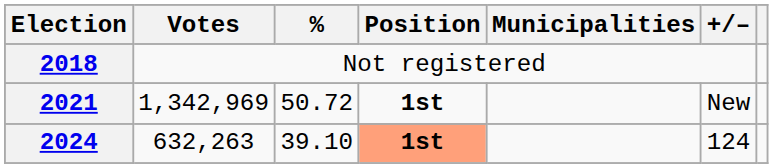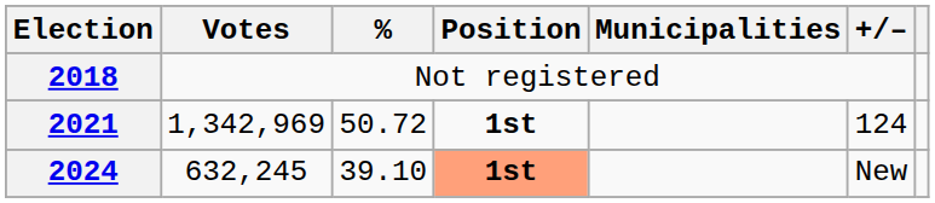2021 | +/–: New -> 124
2024 | Votes: 632,263 -> 632,245
2024 | +/–: 124 -> New
